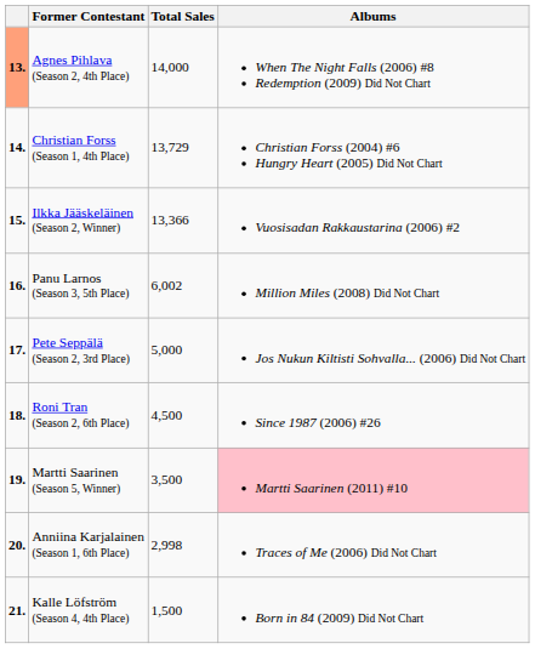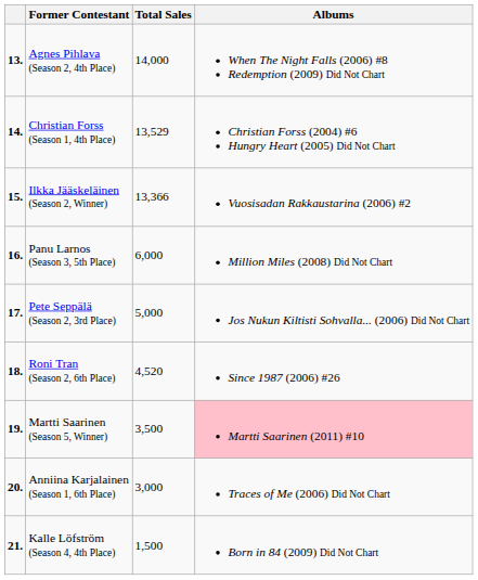Agnes Pihlava (Season 2, 4th Place) | column 1: lightsalmon background -> no background
Christian Forss (Season 1, 4th Place) | Total Sales: 13,729 -> 13,529
Panu Larnos (Season 3, 5th Place) | Total Sales: 6,002 -> 6,000
Roni Tran (Season 2, 6th Place) | Total Sales: 4,500 -> 4,520
Anniina Karjalainen (Season 1, 6th Place) | Total Sales: 2,998 -> 3,000
